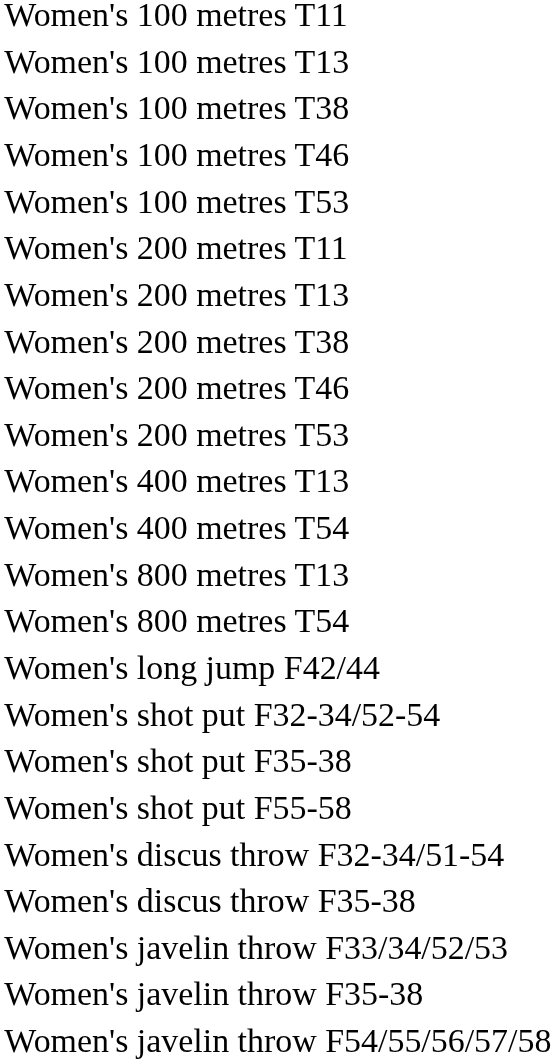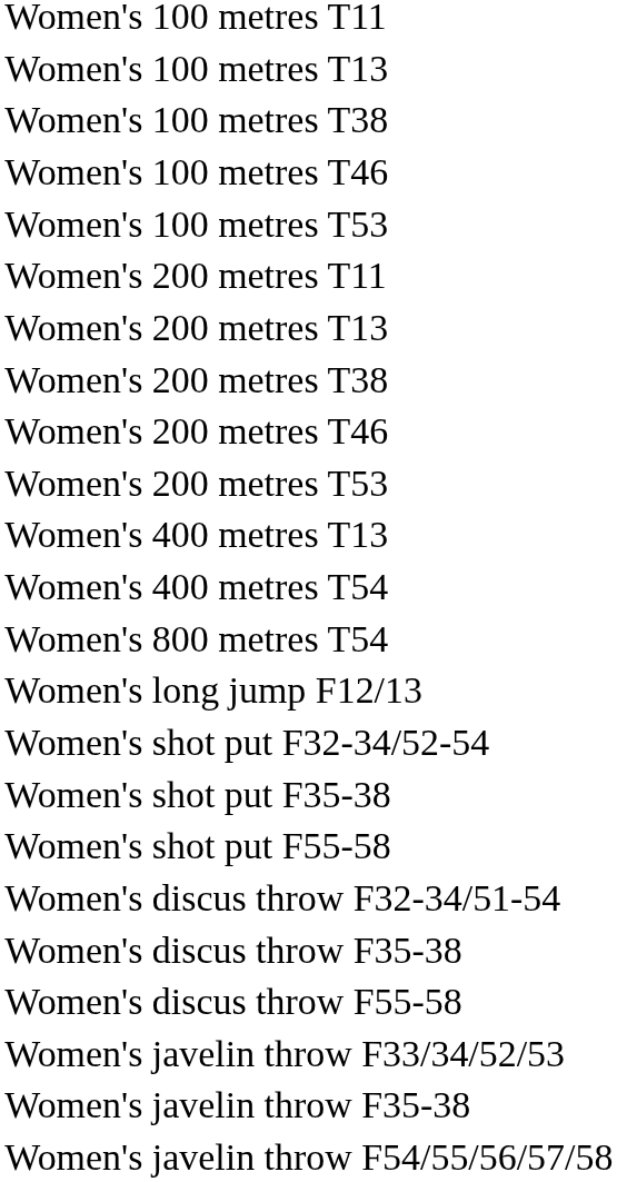- row: Women's 800 metres T13
+ row: Women's long jump F12/13
- row: Women's long jump F42/44
+ row: Women's discus throw F55-58
